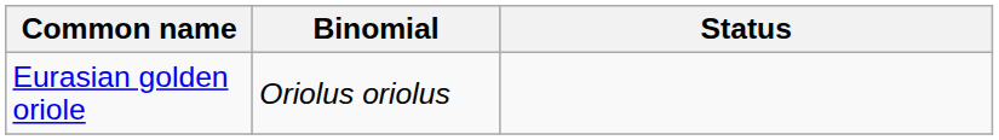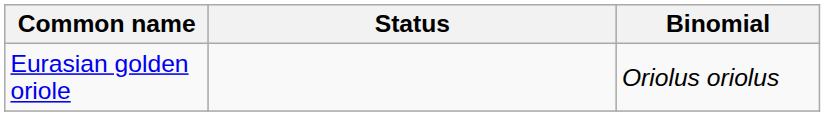columns swapped: Binomial <-> Status
